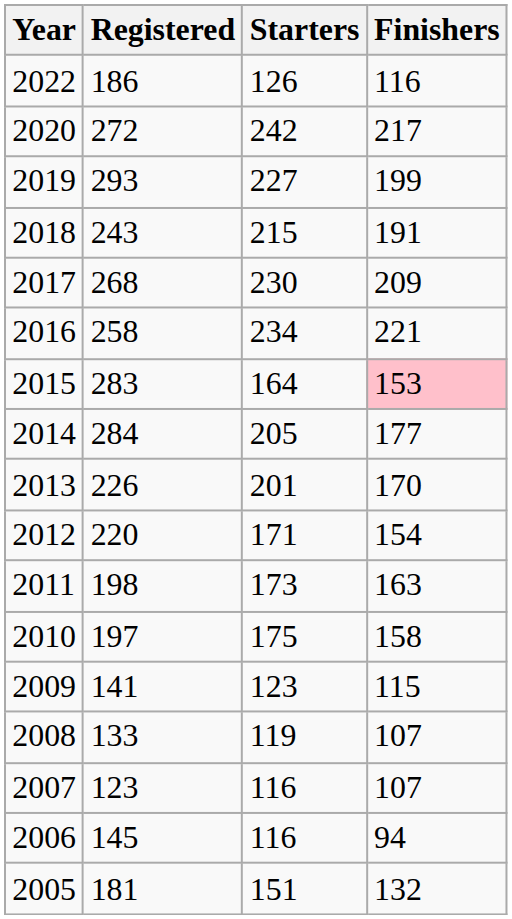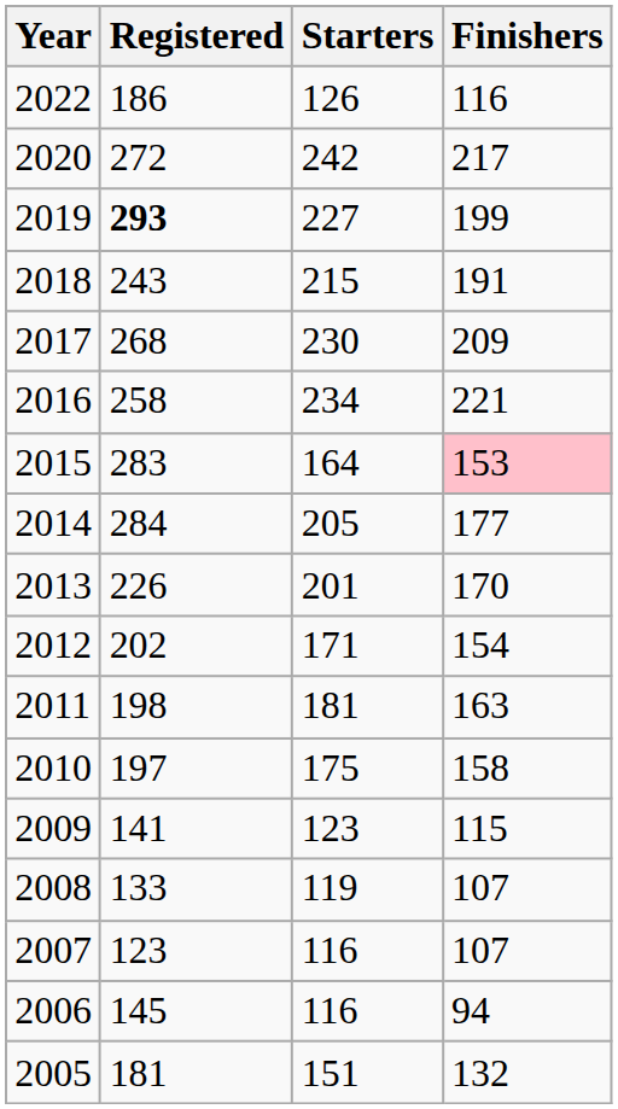2019 | Registered: normal -> bold
2012 | Registered: 220 -> 202
2011 | Starters: 173 -> 181
